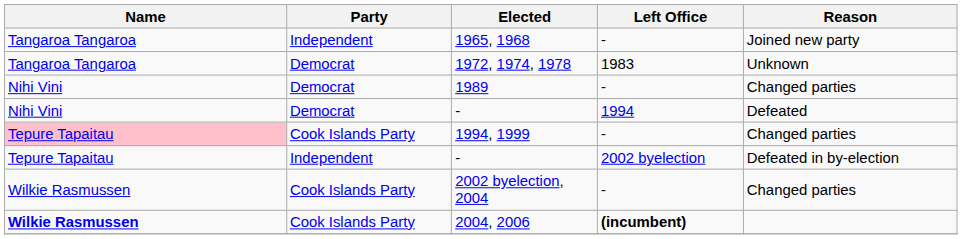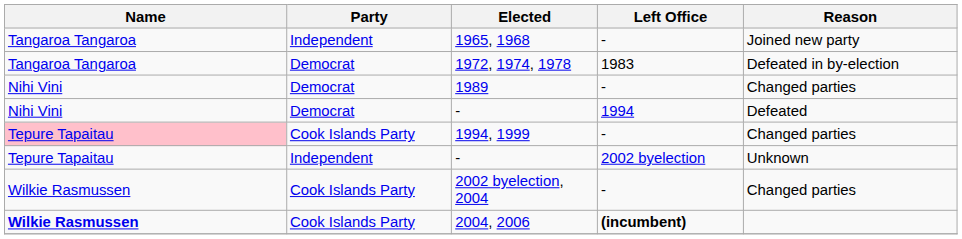1972, 1974, 1978 | Reason: Unknown -> Defeated in by-election
- / 2002 byelection | Reason: Defeated in by-election -> Unknown
